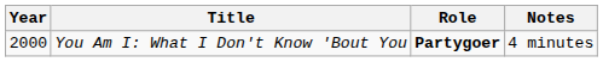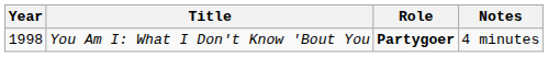You Am I: What I Don't Know 'Bout You | Year: 2000 -> 1998
